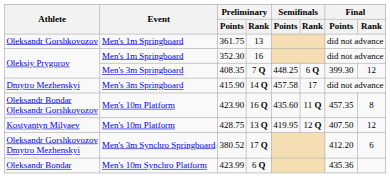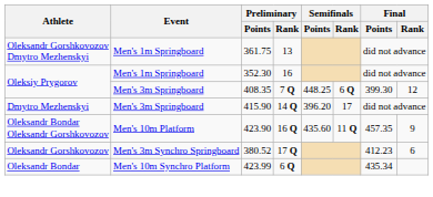361.75 | Athlete: Oleksandr Gorshkovozov -> Oleksandr Gorshkovozov Dmytro Mezhenskyi
415.90 | Semifinals / Points: 457.58 -> 396.20
423.90 | Final / Rank: 8 -> 9
- row: Kostyantyn Milyaev | Men's 10m Platform | 428.75 | 13 Q | 419.95 | 12 Q | 407.50 | 12
380.52 | Athlete: Oleksandr Gorshkovozov Dmytro Mezhenskyi -> Oleksandr Gorshkovozov
380.52 | Final / Points: 412.20 -> 412.23
423.99 | Final / Points: 435.36 -> 435.34
